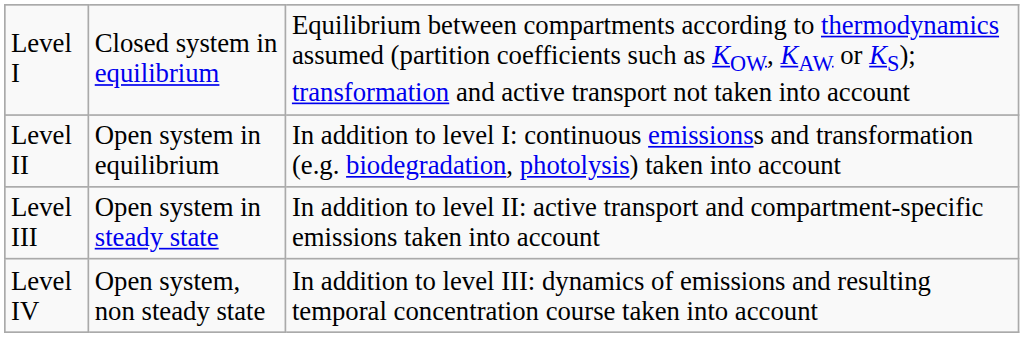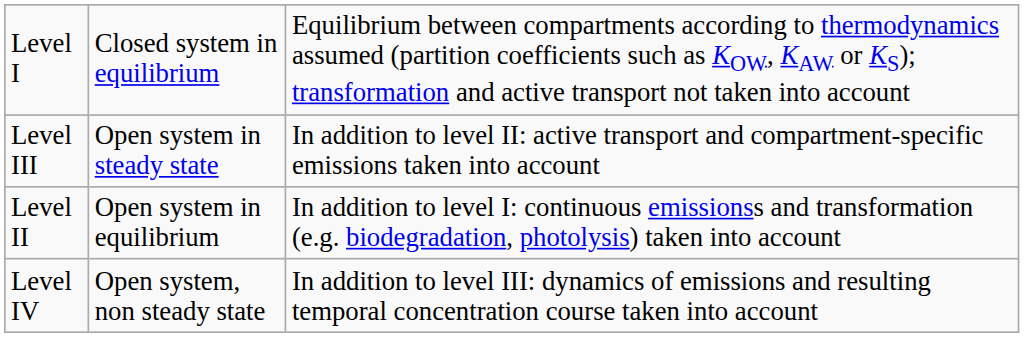rows swapped: Level II <-> Level III
